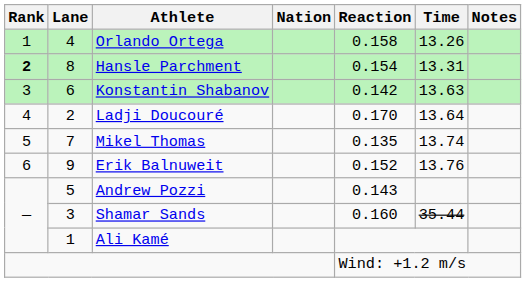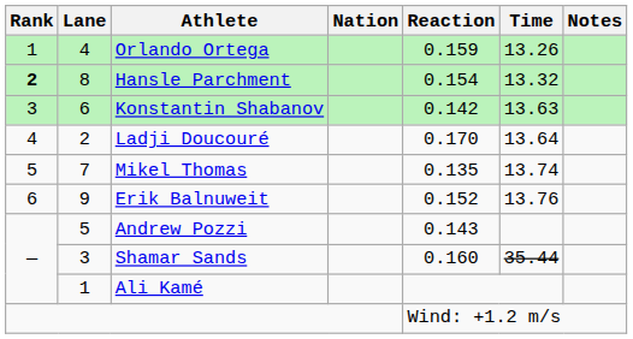Orlando Ortega | Reaction: 0.158 -> 0.159
Hansle Parchment | Time: 13.31 -> 13.32
